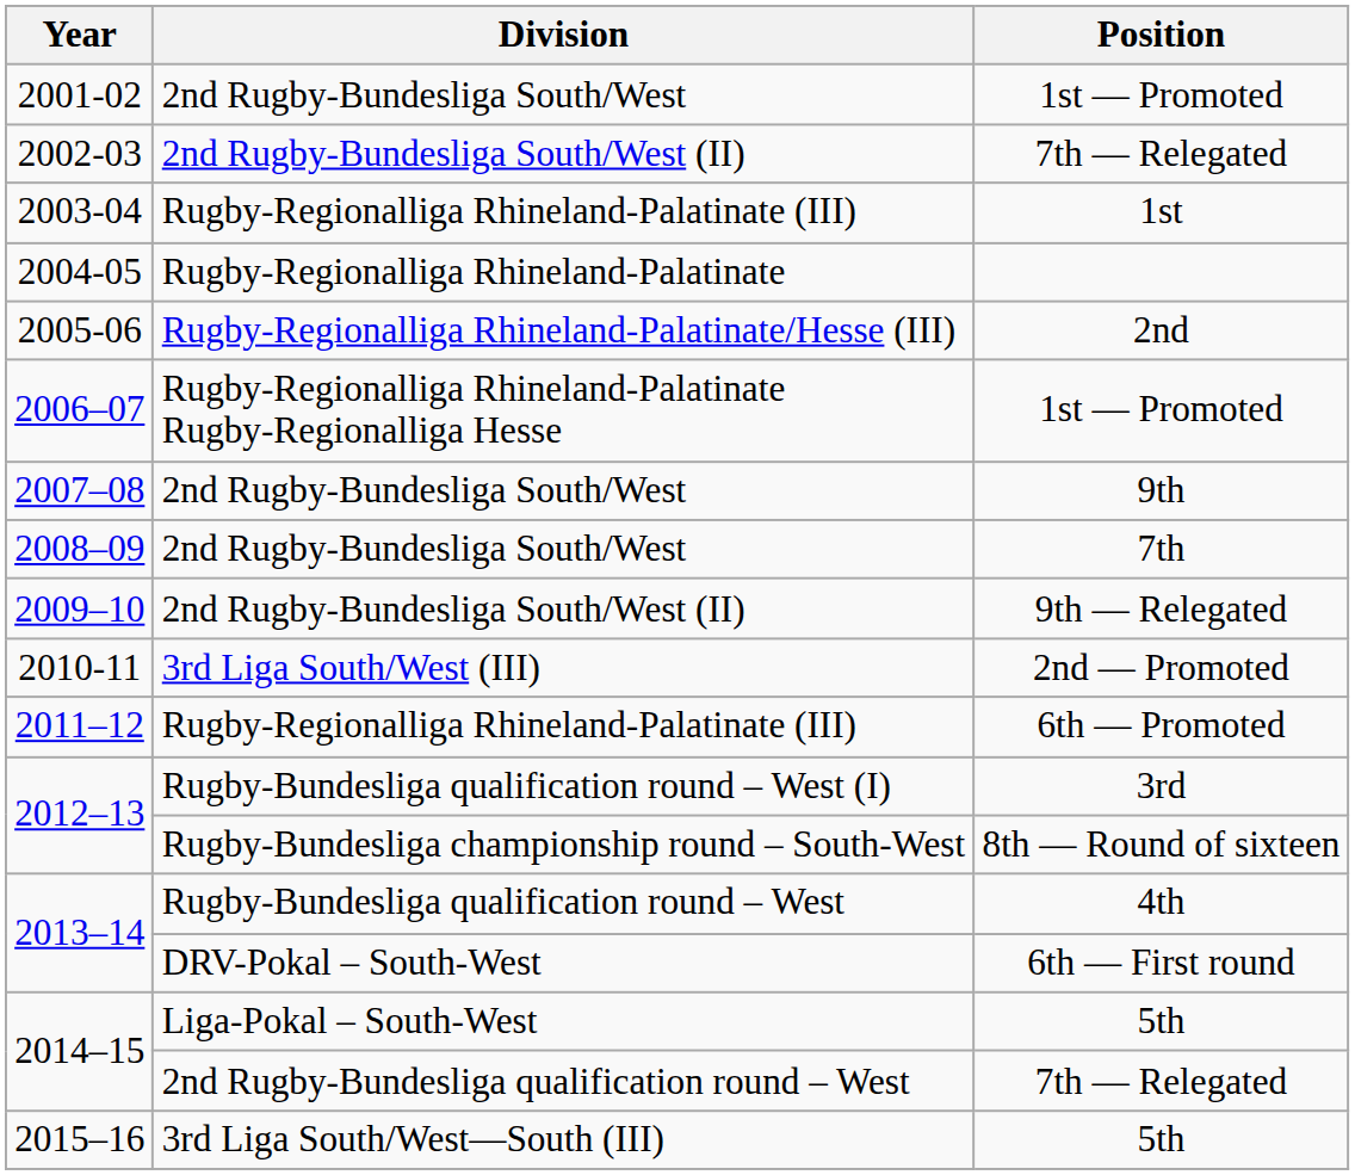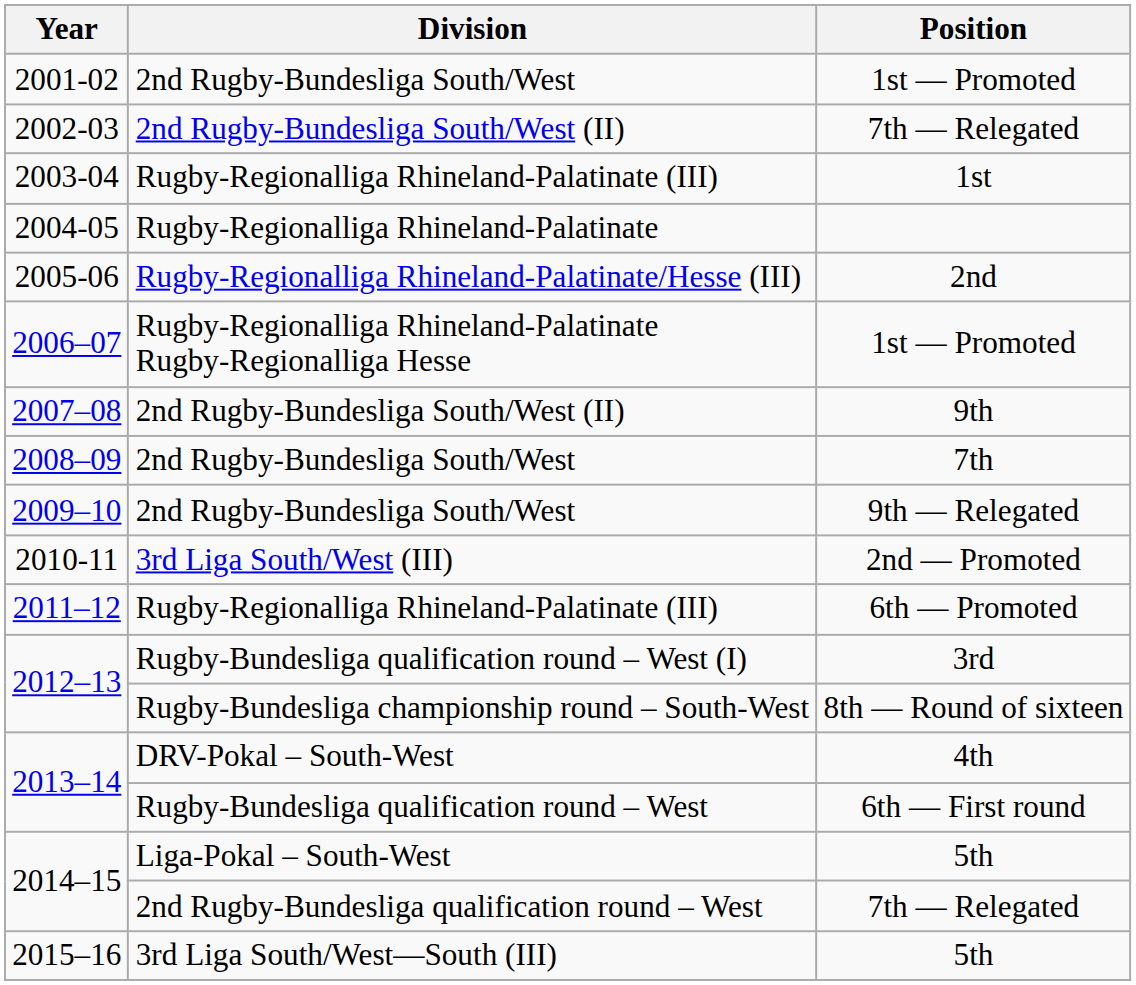2007–08 | Division: 2nd Rugby-Bundesliga South/West -> 2nd Rugby-Bundesliga South/West (II)
2009–10 | Division: 2nd Rugby-Bundesliga South/West (II) -> 2nd Rugby-Bundesliga South/West
2013–14 / 4th | Division: Rugby-Bundesliga qualification round – West -> DRV-Pokal – South-West
2013–14 / 6th — First round | Division: DRV-Pokal – South-West -> Rugby-Bundesliga qualification round – West
